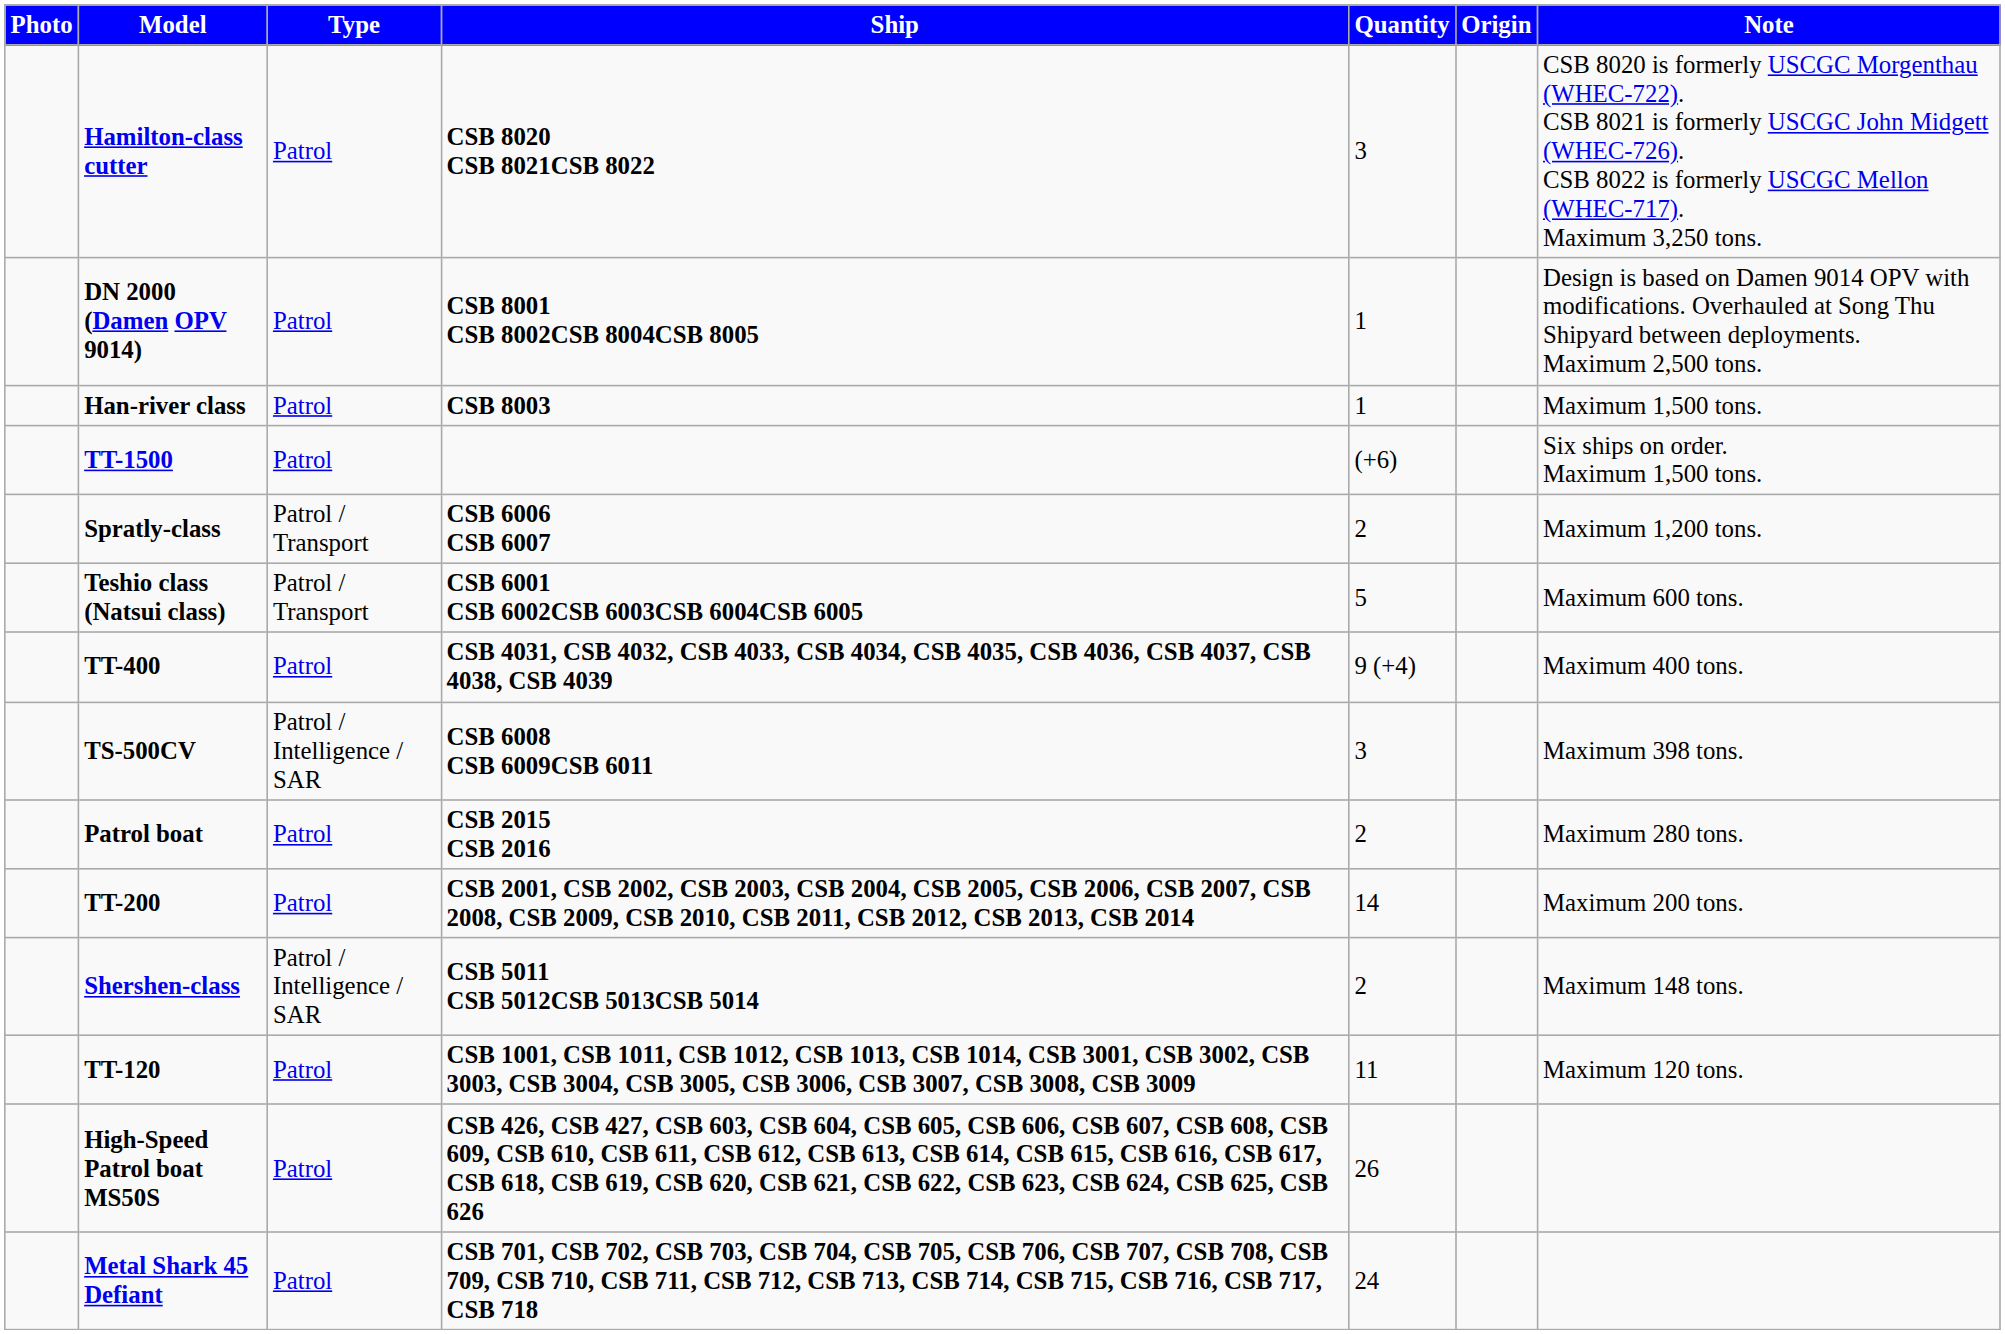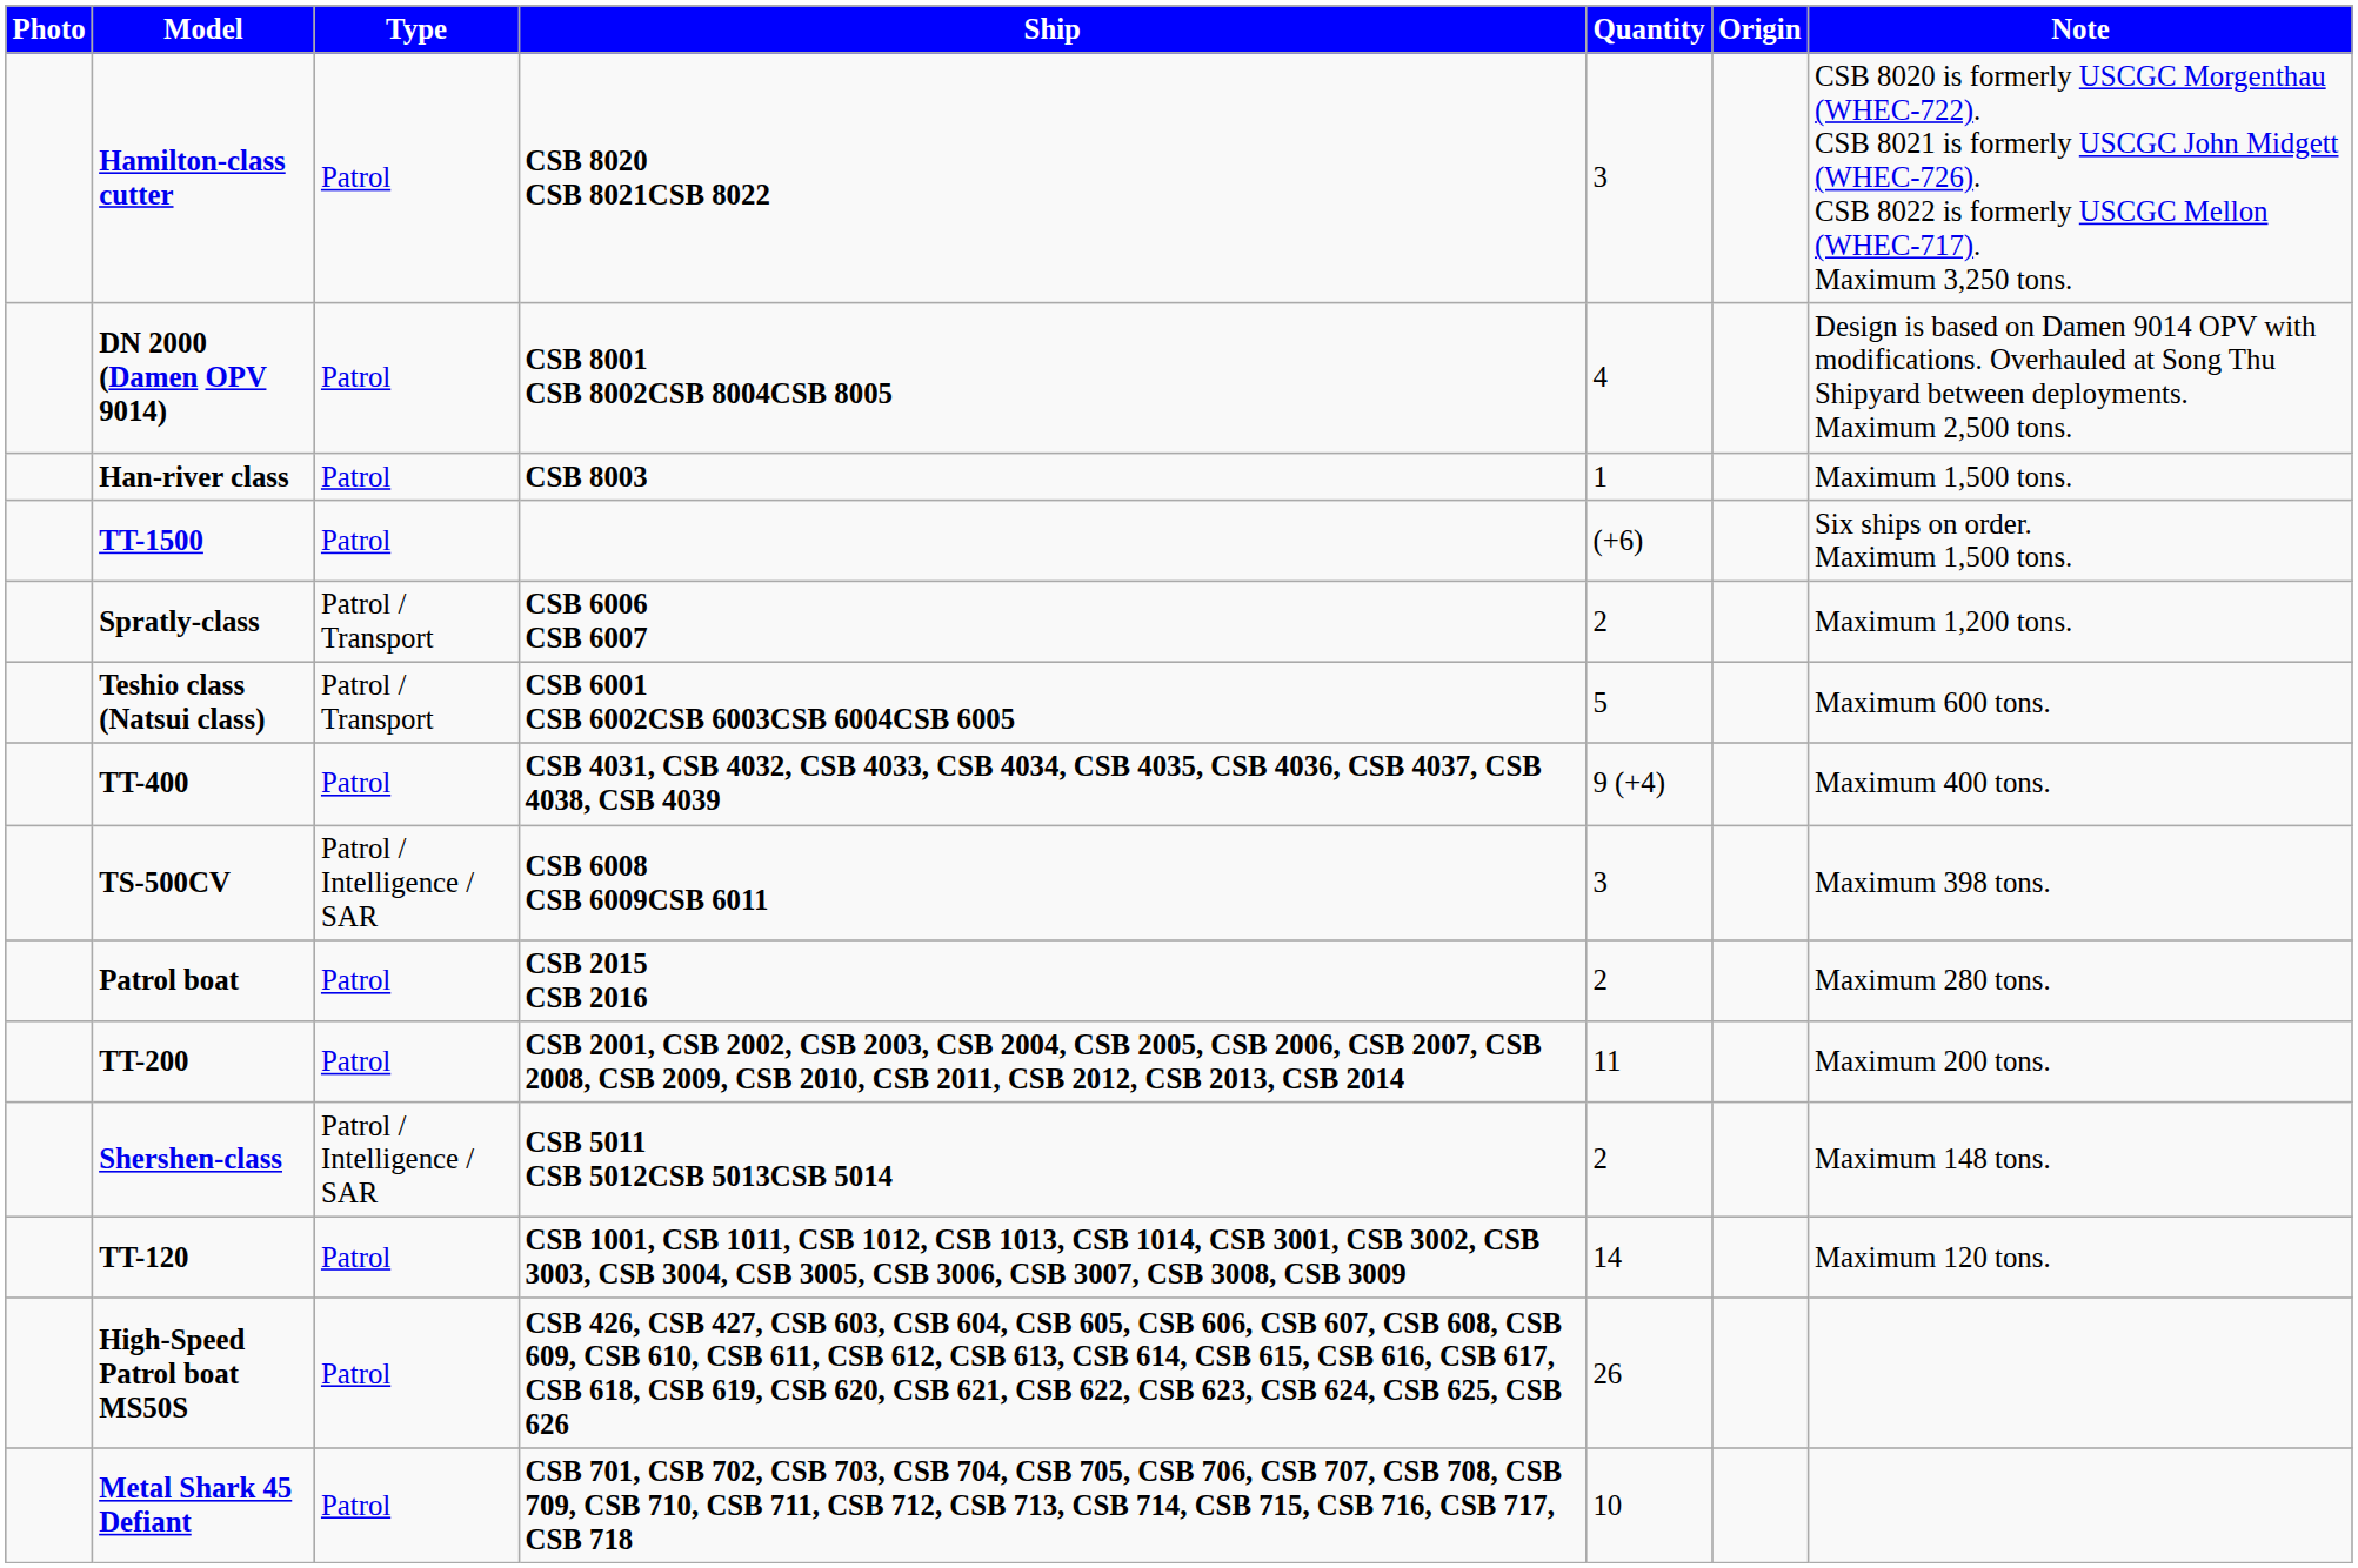DN 2000 (Damen OPV 9014) | Quantity: 1 -> 4
TT-200 | Quantity: 14 -> 11
TT-120 | Quantity: 11 -> 14
Metal Shark 45 Defiant | Quantity: 24 -> 10
